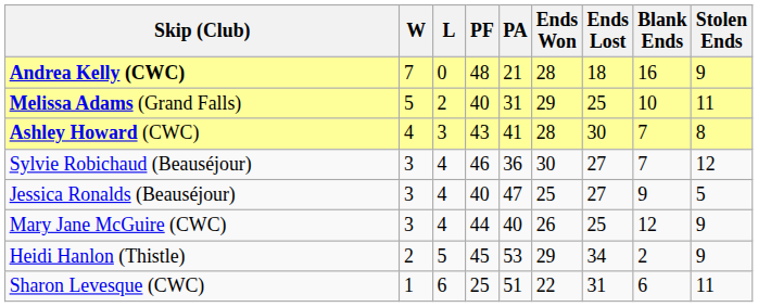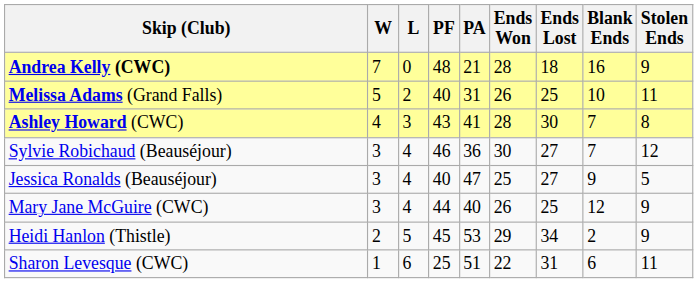Melissa Adams (Grand Falls) | Ends Won: 29 -> 26
